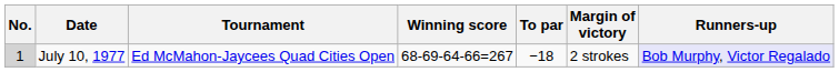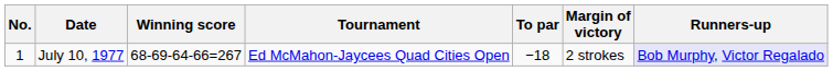columns swapped: Tournament <-> Winning score
July 10, 1977 | No.: lightgrey background -> no background
